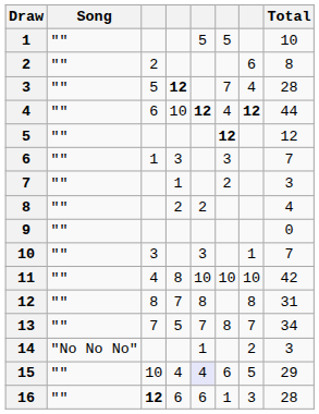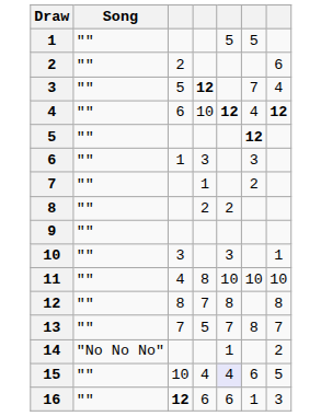- column: Total | 10 | 8 | 28 | 44 | 12 | 7 | 3 | 4 | 0 | 7 | 42 | 31 | 34 | 3 | 29 | 28
